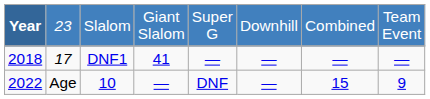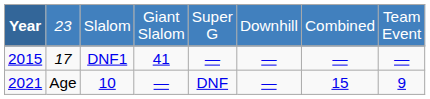DNF1 | Year: 2018 -> 2015
10 | Year: 2022 -> 2021
